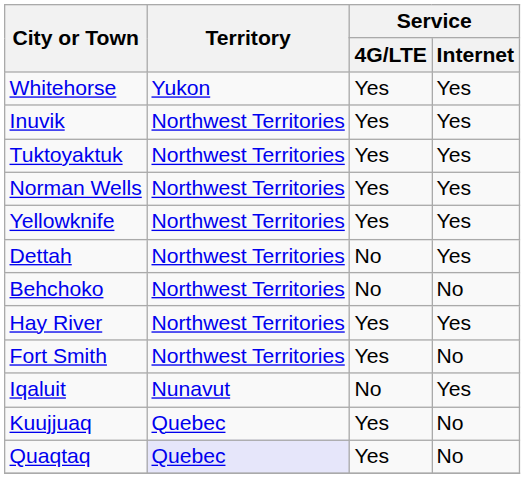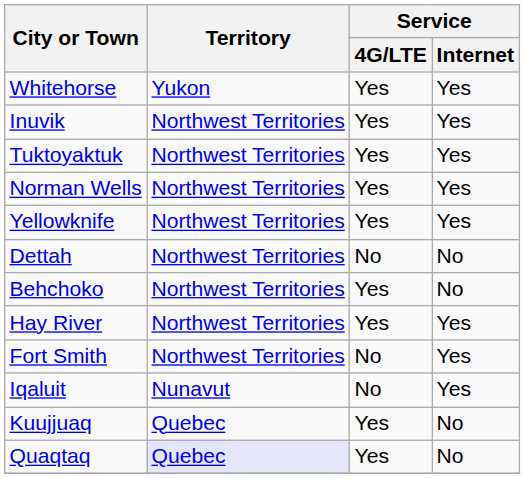Dettah | Service / Internet: Yes -> No
Behchoko | Service / 4G/LTE: No -> Yes
Fort Smith | Service / 4G/LTE: Yes -> No
Fort Smith | Service / Internet: No -> Yes
